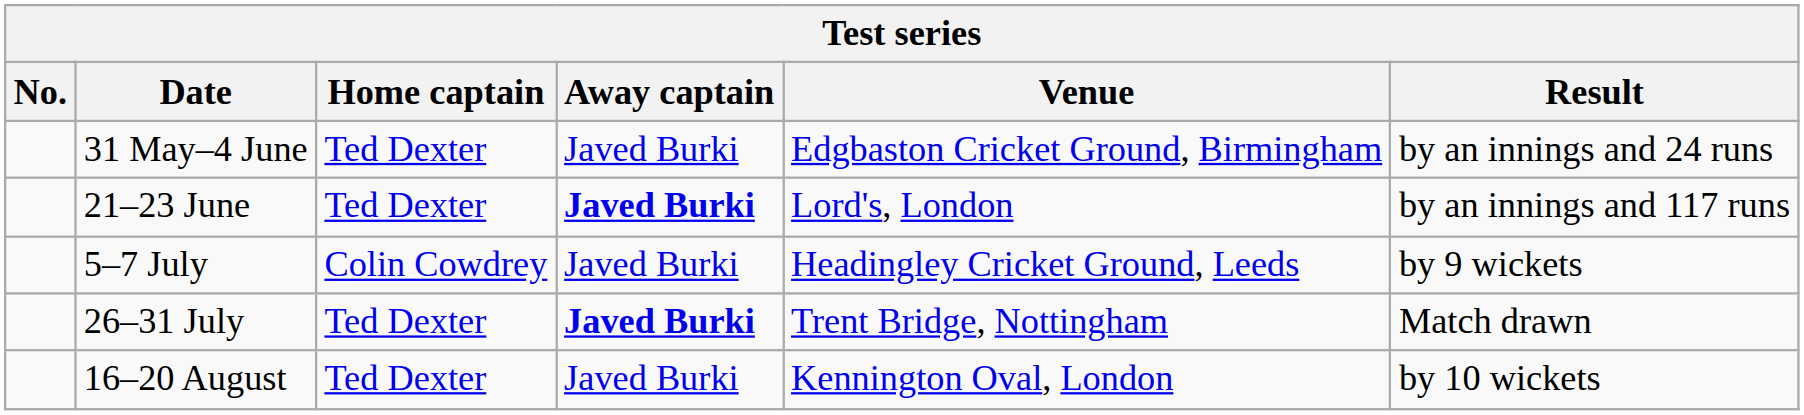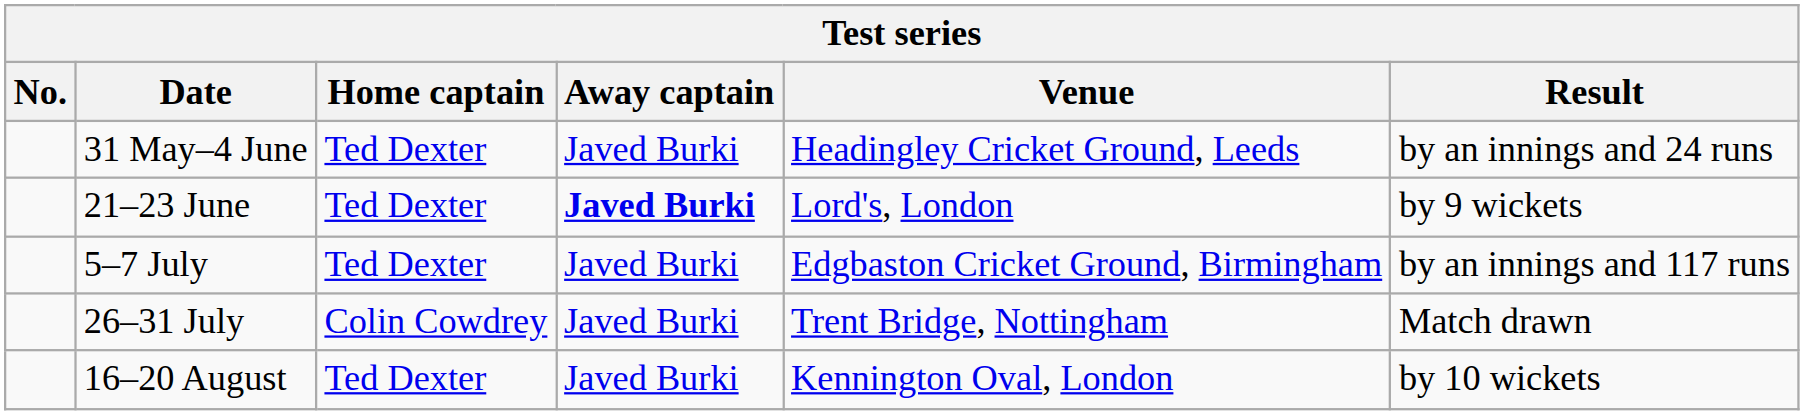31 May–4 June | Venue: Edgbaston Cricket Ground, Birmingham -> Headingley Cricket Ground, Leeds
21–23 June | Result: by an innings and 117 runs -> by 9 wickets
5–7 July | Home captain: Colin Cowdrey -> Ted Dexter
5–7 July | Venue: Headingley Cricket Ground, Leeds -> Edgbaston Cricket Ground, Birmingham
5–7 July | Result: by 9 wickets -> by an innings and 117 runs
26–31 July | Home captain: Ted Dexter -> Colin Cowdrey
26–31 July | Away captain: bold -> normal
